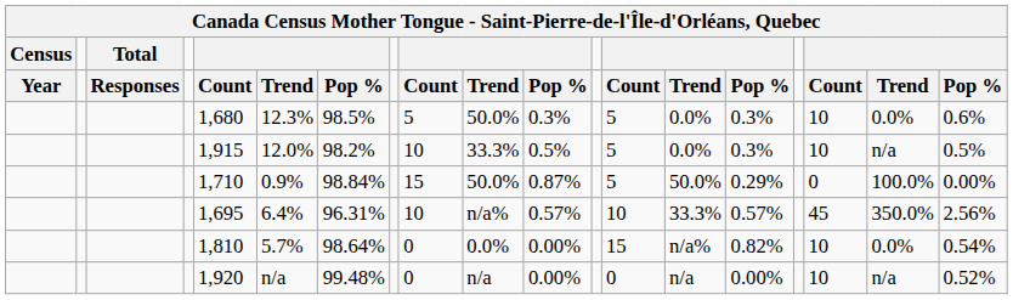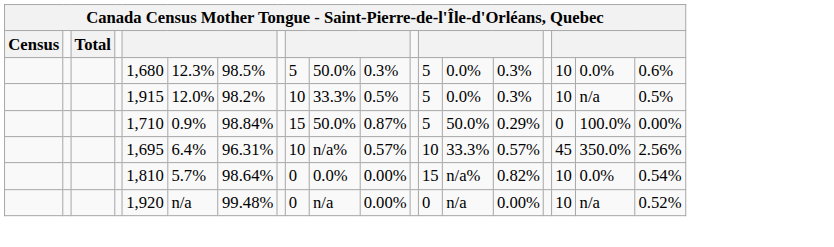- row: Year | Responses | Count | Trend | Pop % | Count | Trend | Pop % | Count | Trend | Pop % | Count | Trend | Pop %
